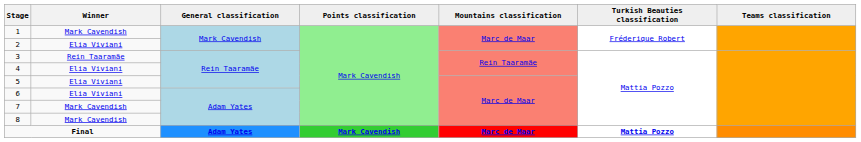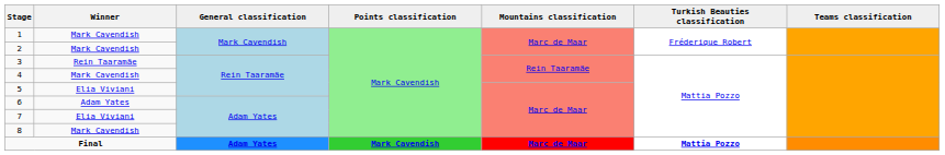2 | Winner: Elia Viviani -> Mark Cavendish
4 | Winner: Elia Viviani -> Mark Cavendish
6 | Winner: Elia Viviani -> Adam Yates
7 | Winner: Mark Cavendish -> Elia Viviani
